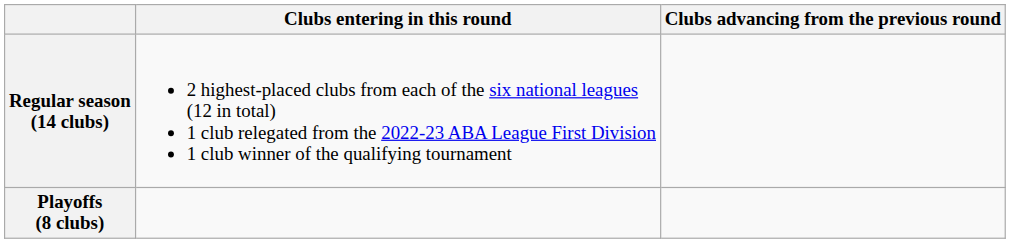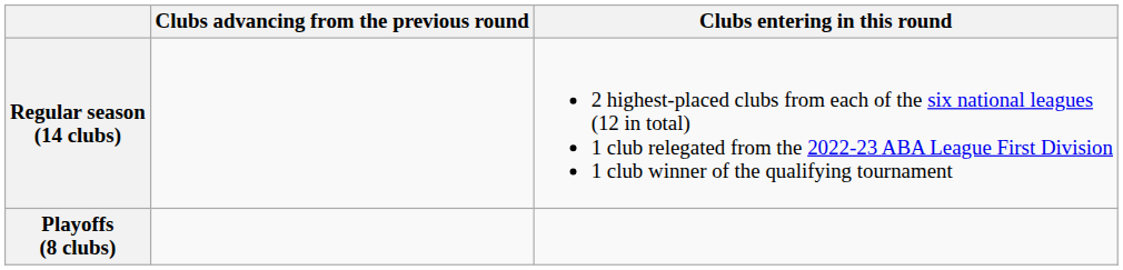columns swapped: Clubs entering in this round <-> Clubs advancing from the previous round
